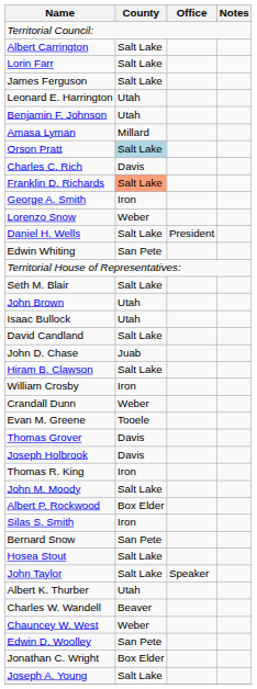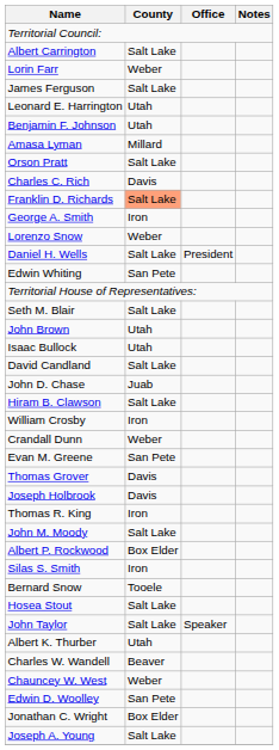Lorin Farr | County: Salt Lake -> Weber
Orson Pratt | County: lightblue background -> no background
Evan M. Greene | County: Tooele -> San Pete
Bernard Snow | County: San Pete -> Tooele
